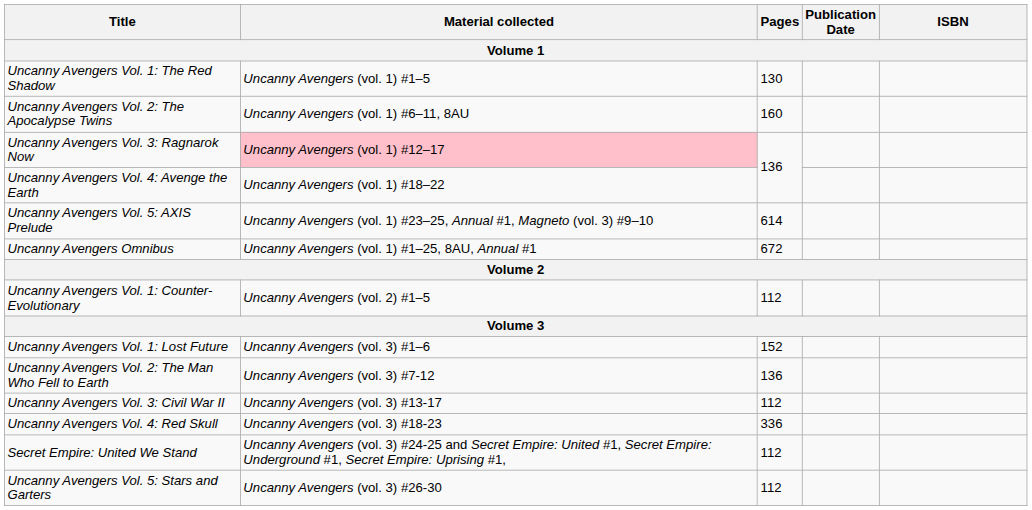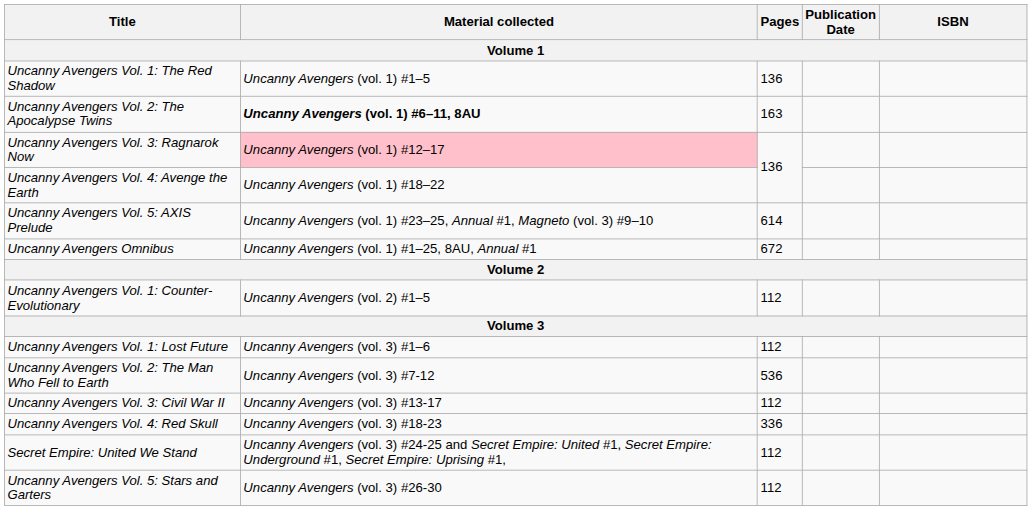Uncanny Avengers Vol. 1: The Red Shadow | Pages: 130 -> 136
Uncanny Avengers Vol. 2: The Apocalypse Twins | Material collected: normal -> bold
Uncanny Avengers Vol. 2: The Apocalypse Twins | Pages: 160 -> 163
Uncanny Avengers Vol. 1: Lost Future | Pages: 152 -> 112
Uncanny Avengers Vol. 2: The Man Who Fell to Earth | Pages: 136 -> 536
